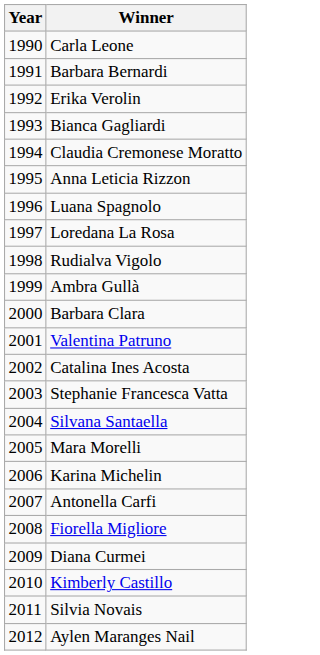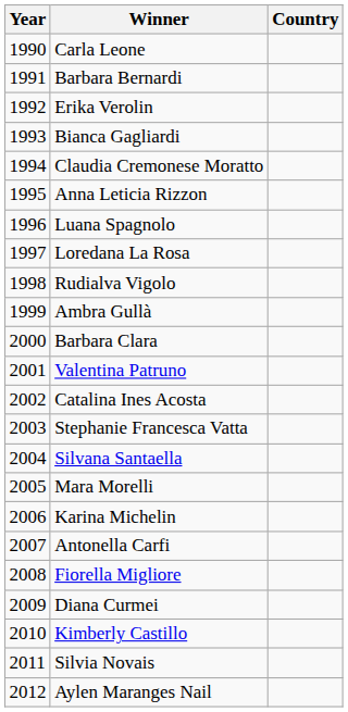+ column: Country
